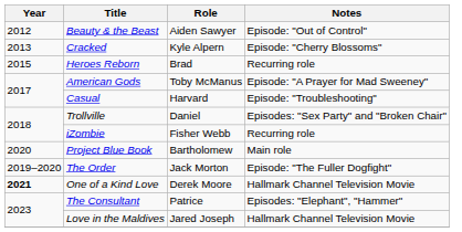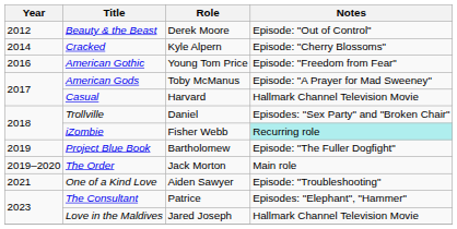Beauty & the Beast | Role: Aiden Sawyer -> Derek Moore
Cracked | Year: 2013 -> 2014
- row: 2015 | Heroes Reborn | Brad | Recurring role
+ row: 2016 | American Gothic | Young Tom Price | Episode: "Freedom from Fear"
Casual | Notes: Episode: "Troubleshooting" -> Hallmark Channel Television Movie
iZombie | Notes: no background -> paleturquoise background
Project Blue Book | Year: 2020 -> 2019
Project Blue Book | Notes: Main role -> Episode: "The Fuller Dogfight"
The Order | Notes: Episode: "The Fuller Dogfight" -> Main role
One of a Kind Love | Year: bold -> normal
One of a Kind Love | Role: Derek Moore -> Aiden Sawyer
One of a Kind Love | Notes: Hallmark Channel Television Movie -> Episode: "Troubleshooting"
